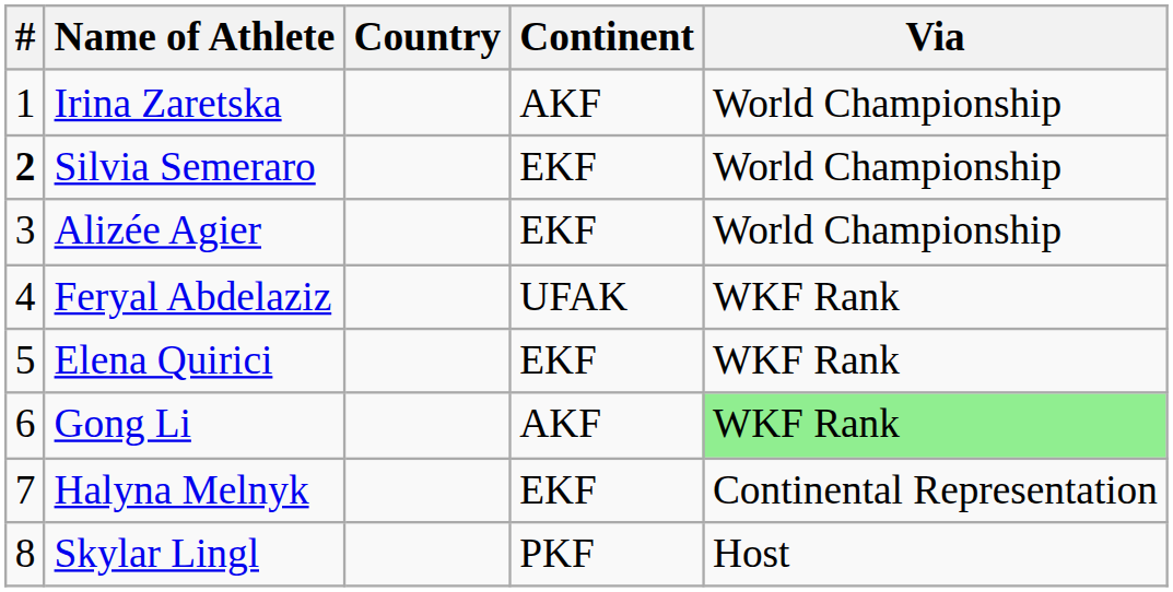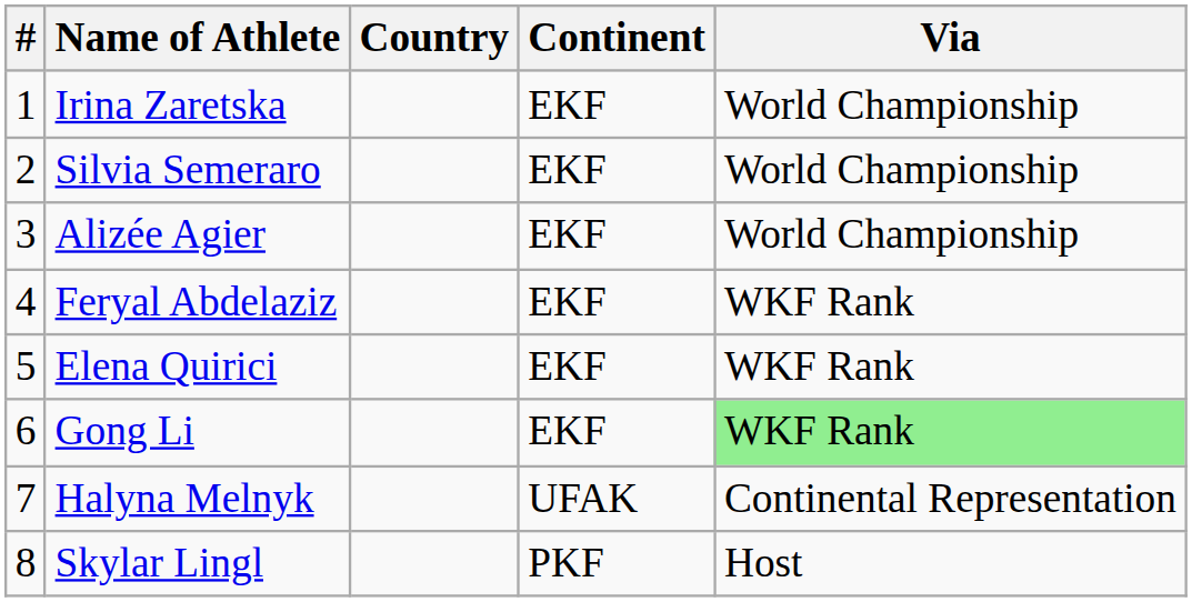Irina Zaretska | Continent: AKF -> EKF
Silvia Semeraro | #: bold -> normal
Feryal Abdelaziz | Continent: UFAK -> EKF
Gong Li | Continent: AKF -> EKF
Halyna Melnyk | Continent: EKF -> UFAK
